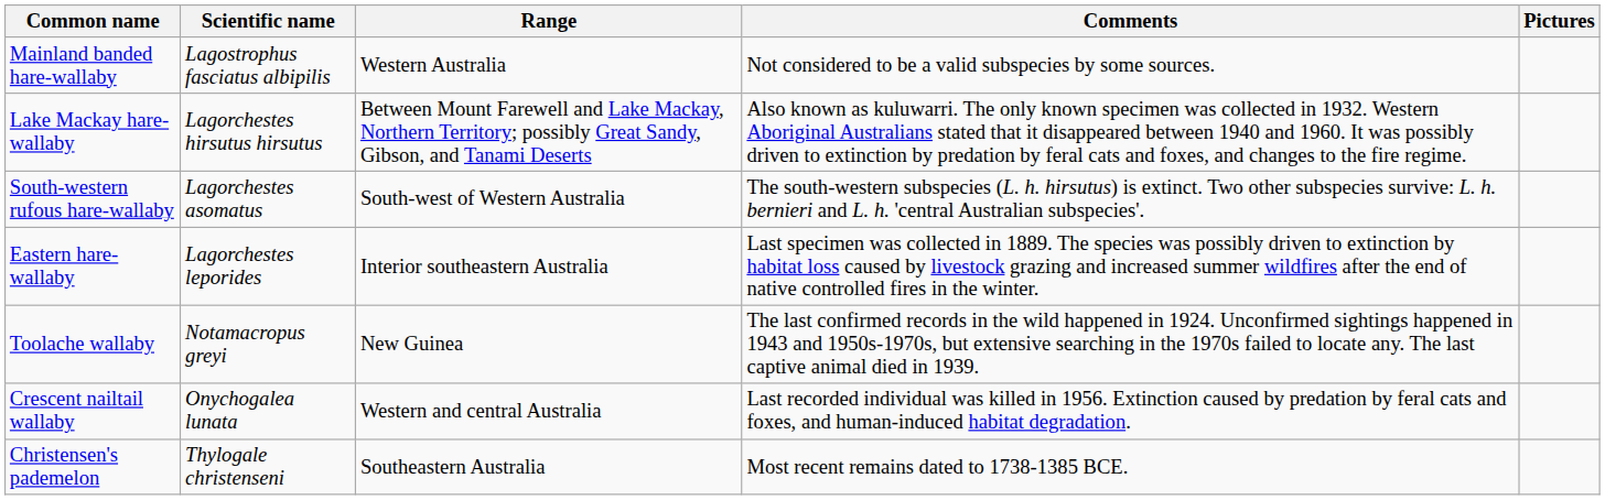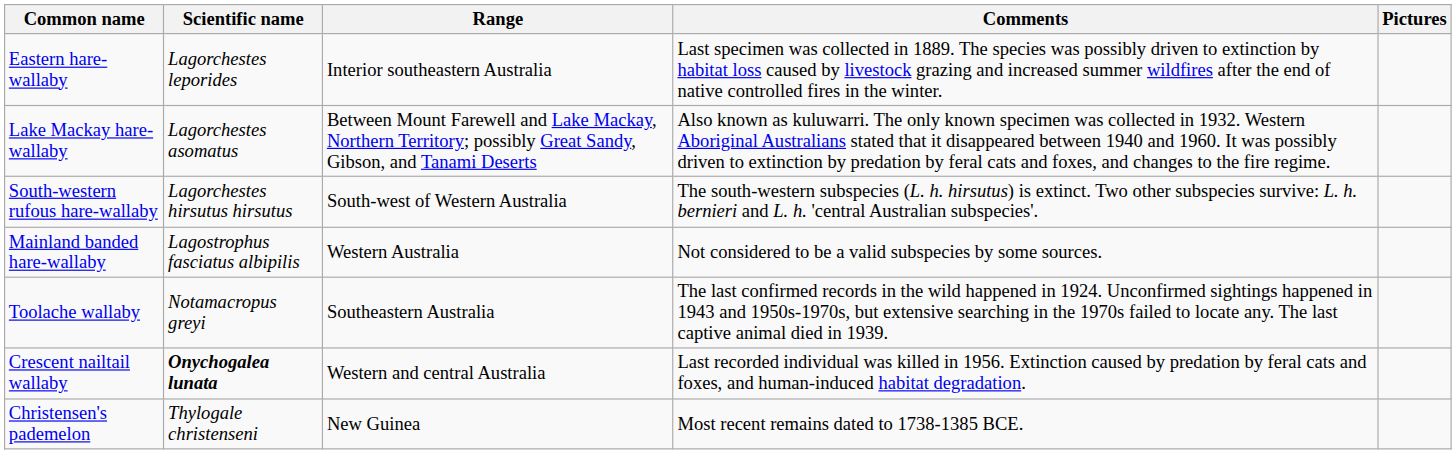rows swapped: Mainland banded hare-wallaby <-> Eastern hare-wallaby
Lake Mackay hare-wallaby | Scientific name: Lagorchestes hirsutus hirsutus -> Lagorchestes asomatus
South-western rufous hare-wallaby | Scientific name: Lagorchestes asomatus -> Lagorchestes hirsutus hirsutus
Toolache wallaby | Range: New Guinea -> Southeastern Australia
Crescent nailtail wallaby | Scientific name: normal -> bold
Christensen's pademelon | Range: Southeastern Australia -> New Guinea
